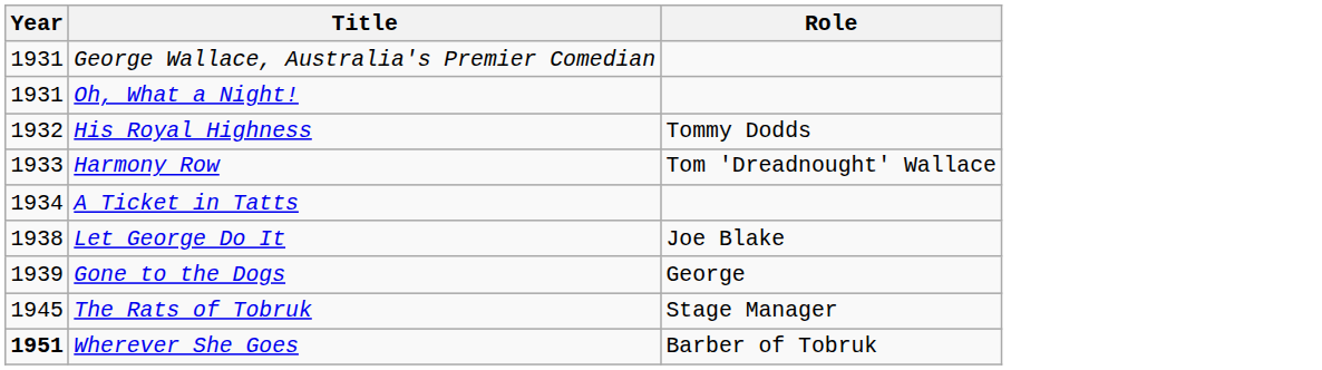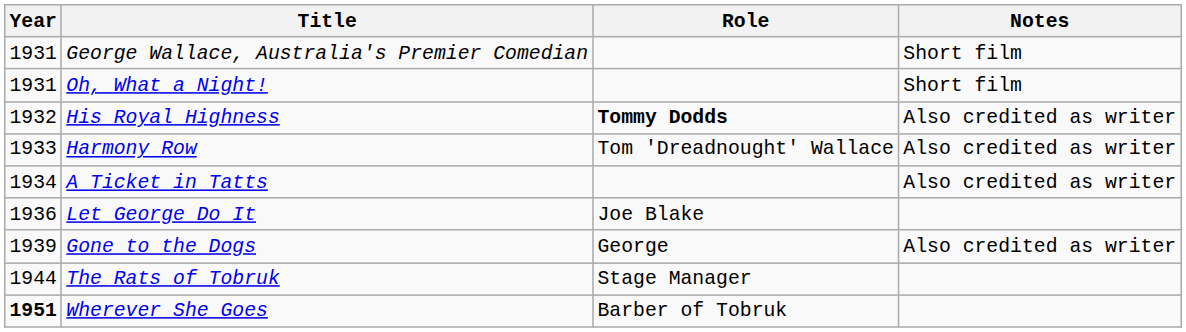+ column: Notes | Short film | Short film | Also credited as writer | Also credited as writer | Also credited as writer | Also credited as writer
His Royal Highness | Role: normal -> bold
Let George Do It | Year: 1938 -> 1936
The Rats of Tobruk | Year: 1945 -> 1944
